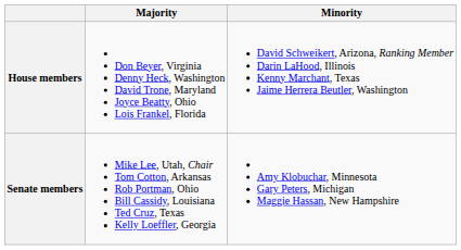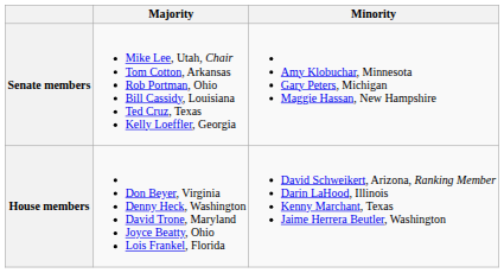rows swapped: Senate members <-> House members
